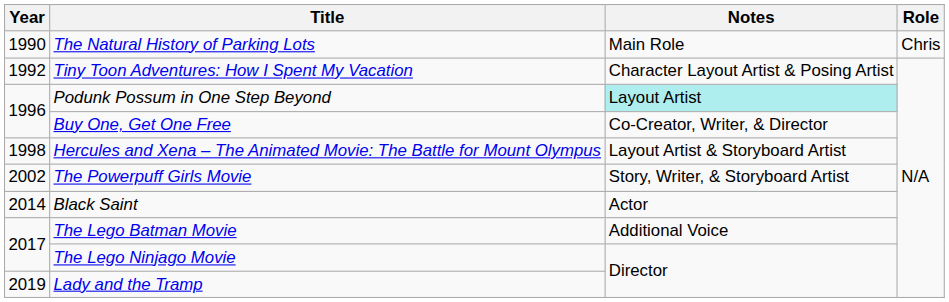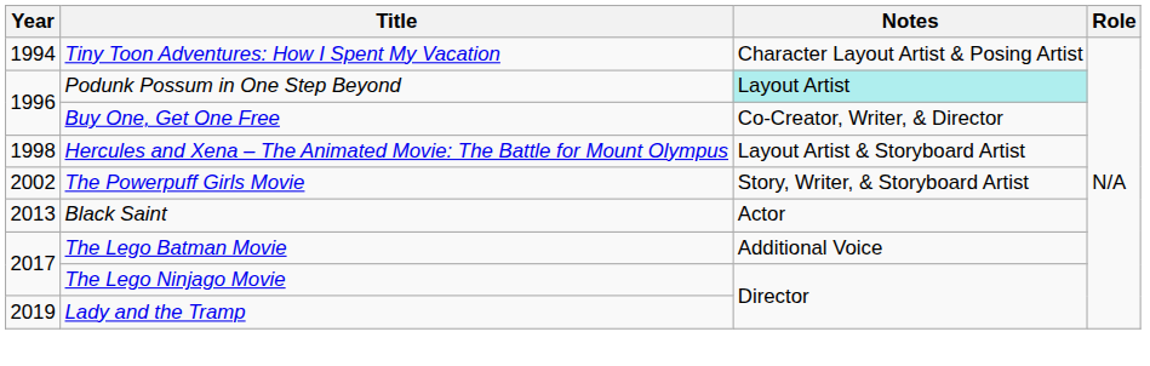- row: 1990 | The Natural History of Parking Lots | Main Role | Chris
Tiny Toon Adventures: How I Spent My Vacation | Year: 1992 -> 1994
Black Saint | Year: 2014 -> 2013
